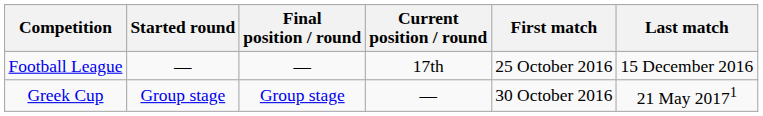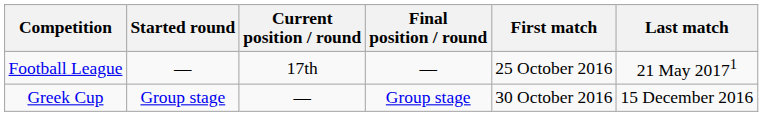columns swapped: Current position / round <-> Final position / round
Football League | Last match: 15 December 2016 -> 21 May 20171
Greek Cup | Last match: 21 May 20171 -> 15 December 2016
